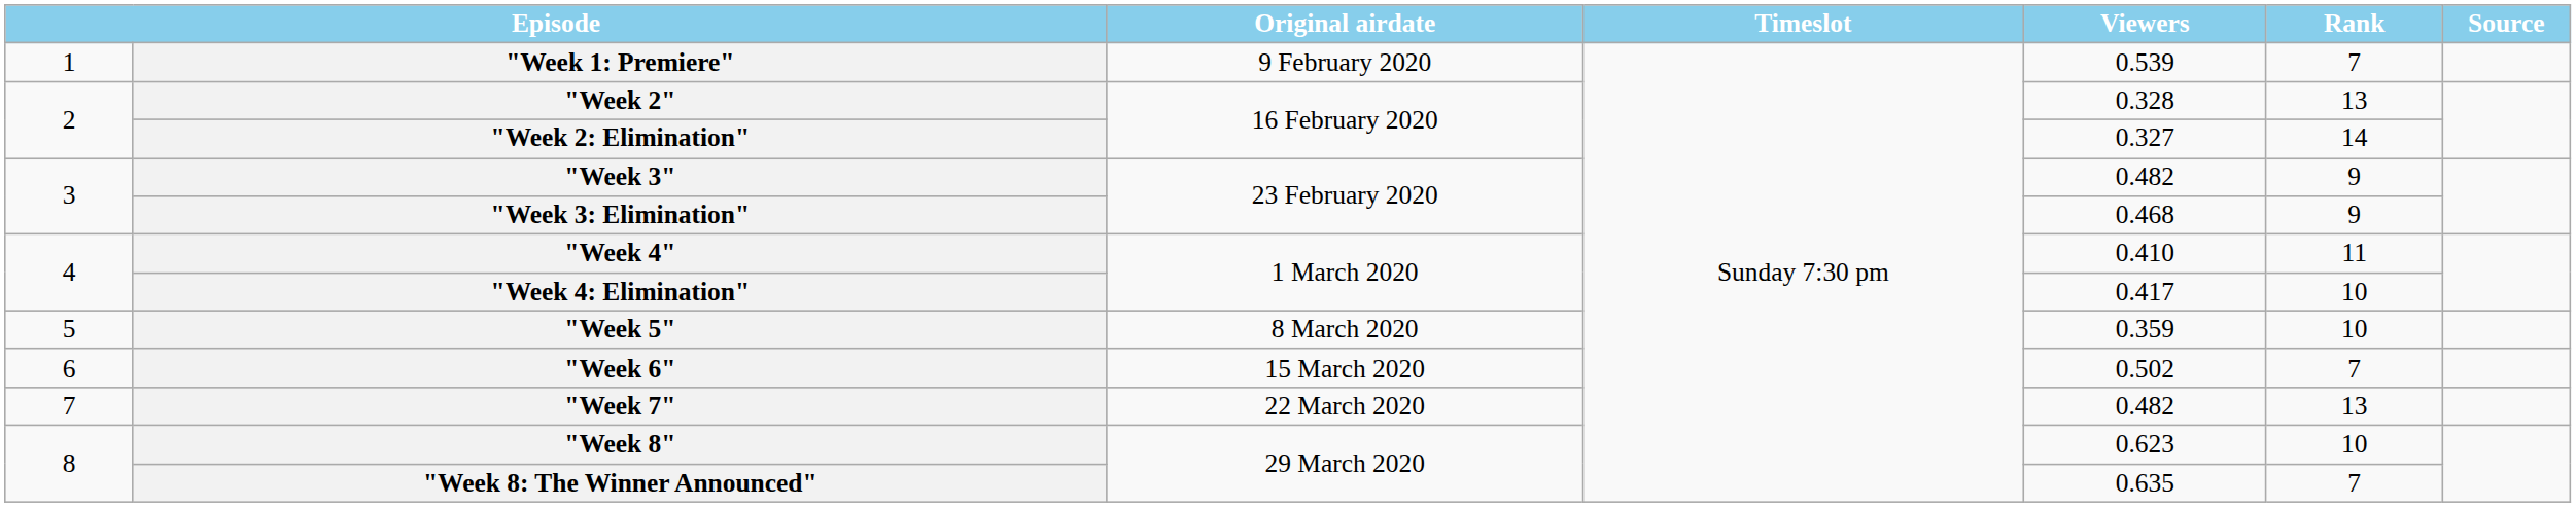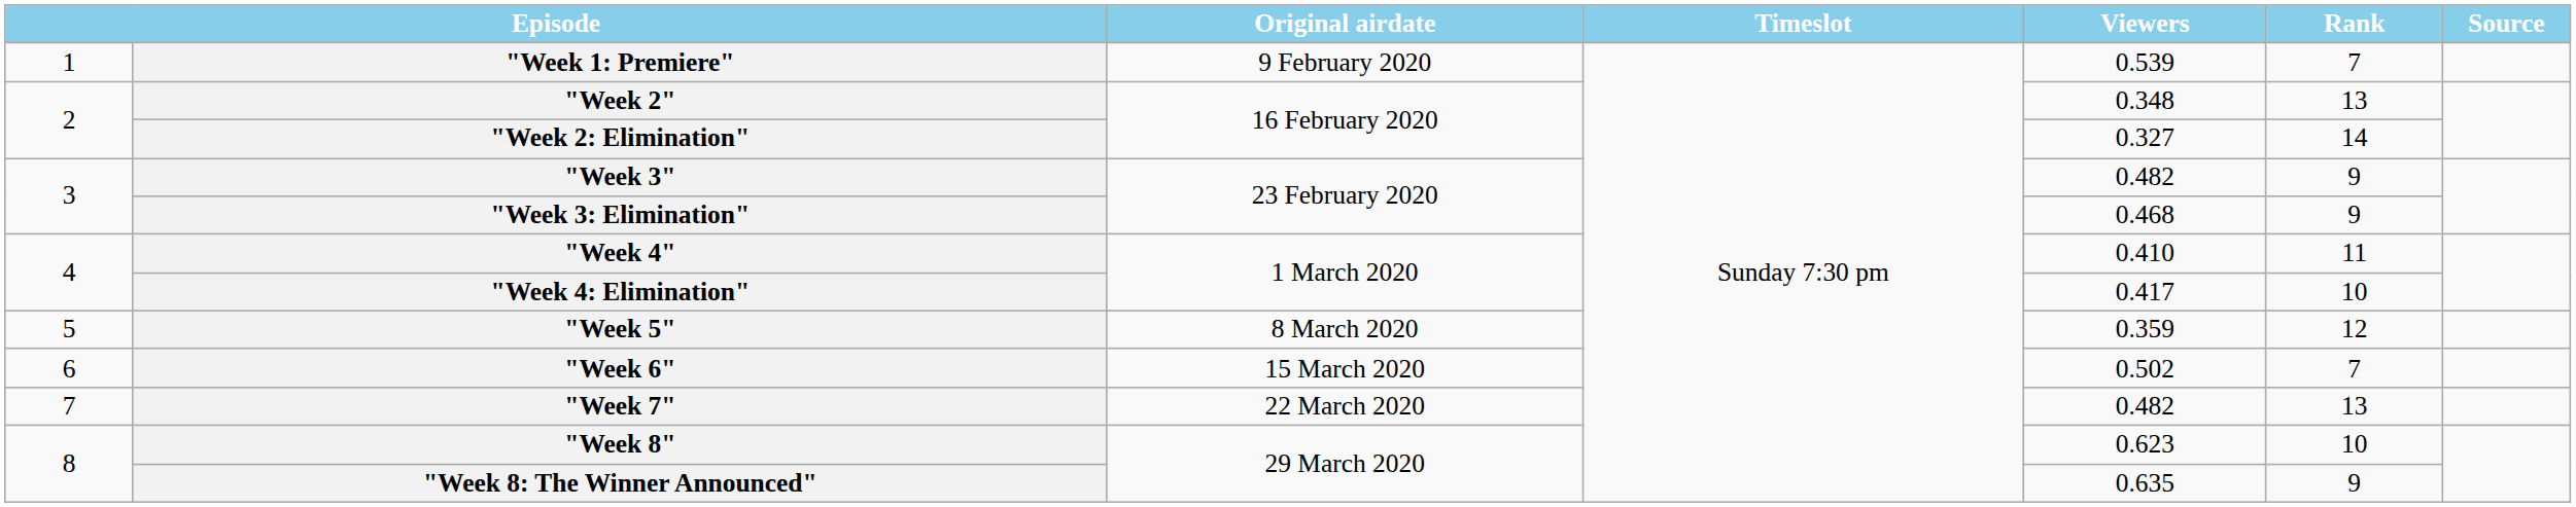"Week 2" | Viewers: 0.328 -> 0.348
"Week 5" | Rank: 10 -> 12
"Week 8: The Winner Announced" | Rank: 7 -> 9
